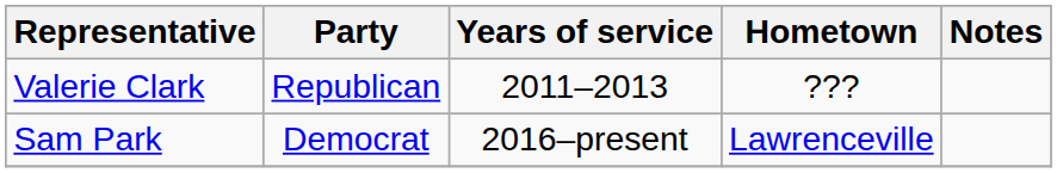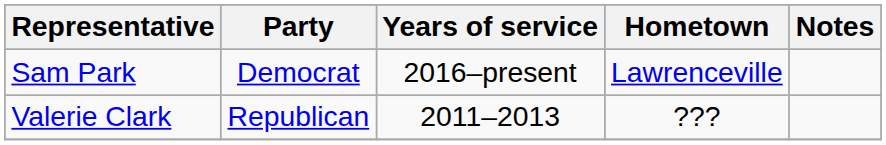rows swapped: Valerie Clark <-> Sam Park
